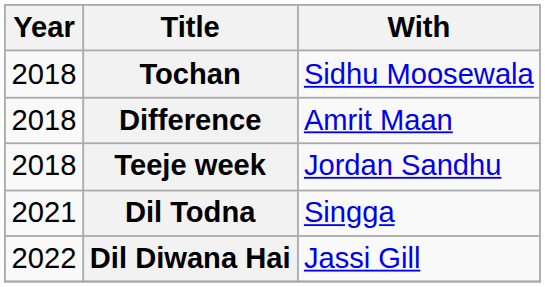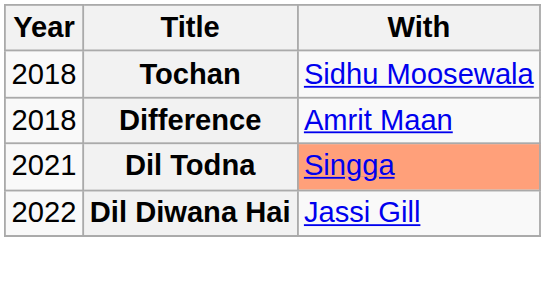- row: 2018 | Teeje week | Jordan Sandhu
Dil Todna | With: no background -> lightsalmon background
